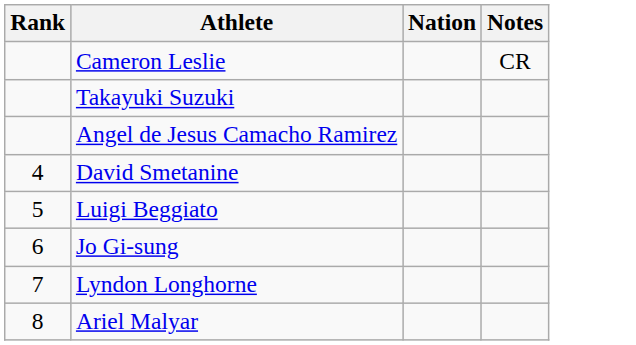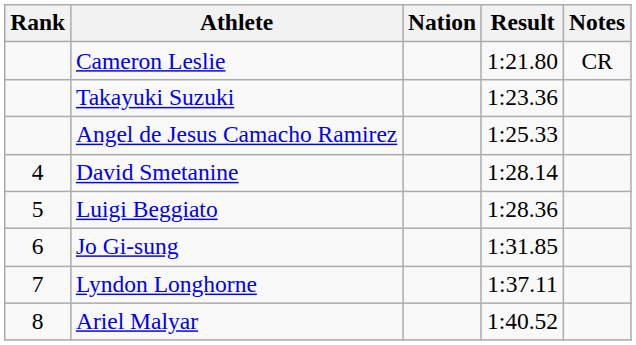+ column: Result | 1:21.80 | 1:23.36 | 1:25.33 | 1:28.14 | 1:28.36 | 1:31.85 | 1:37.11 | 1:40.52
